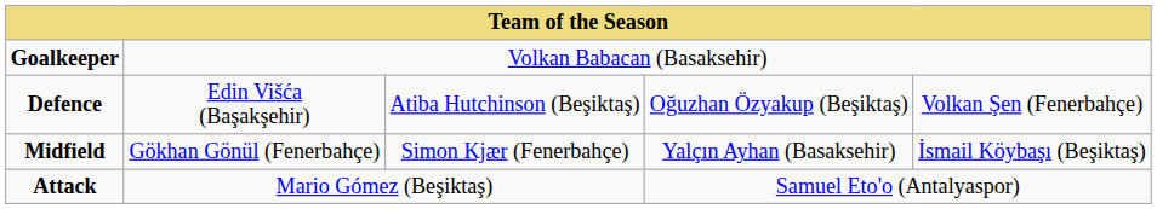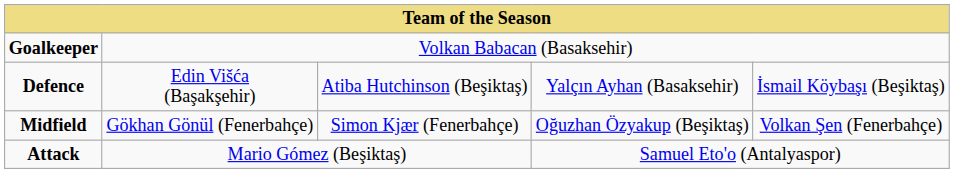Defence | column 4: Oğuzhan Özyakup (Beşiktaş) -> Yalçın Ayhan (Basaksehir)
Defence | column 5: Volkan Şen (Fenerbahçe) -> İsmail Köybaşı (Beşiktaş)
Midfield | column 4: Yalçın Ayhan (Basaksehir) -> Oğuzhan Özyakup (Beşiktaş)
Midfield | column 5: İsmail Köybaşı (Beşiktaş) -> Volkan Şen (Fenerbahçe)
